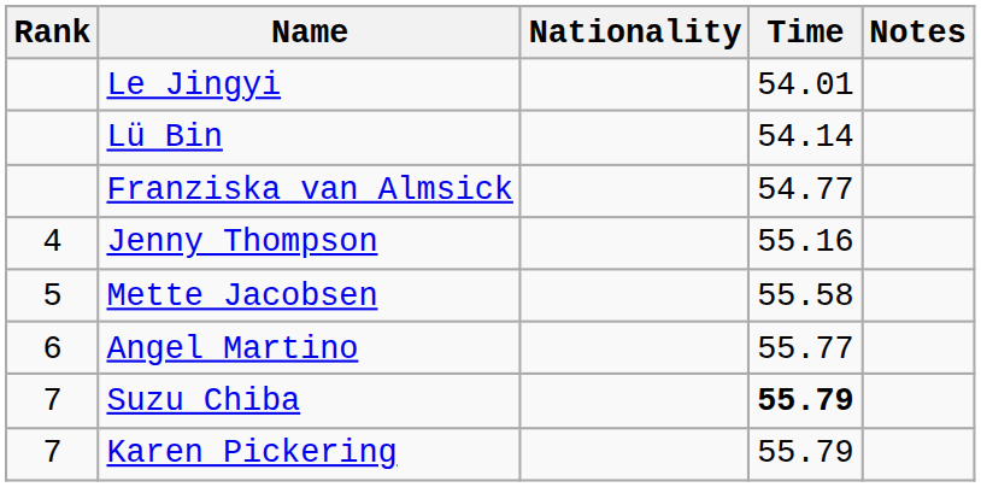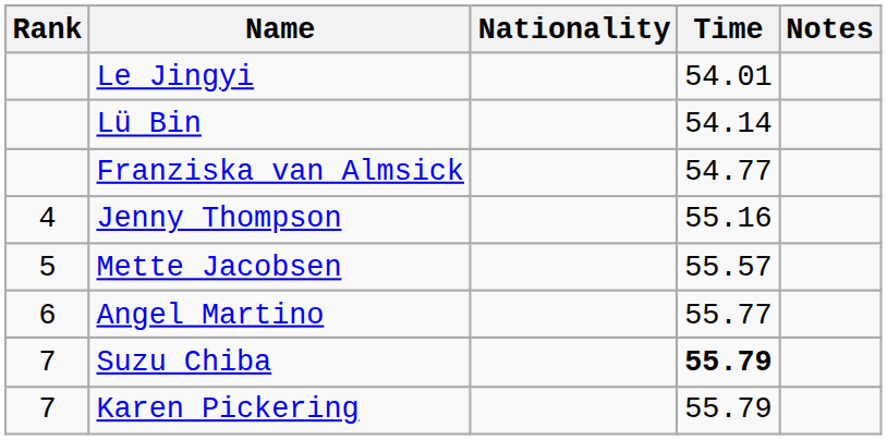Mette Jacobsen | Time: 55.58 -> 55.57
